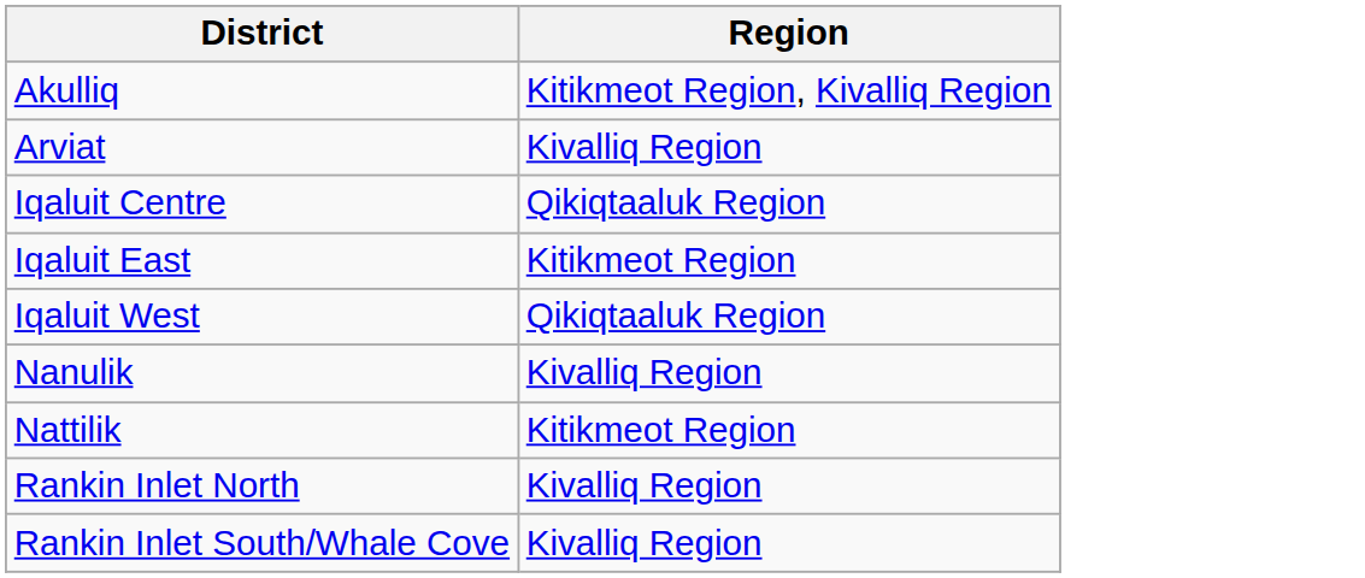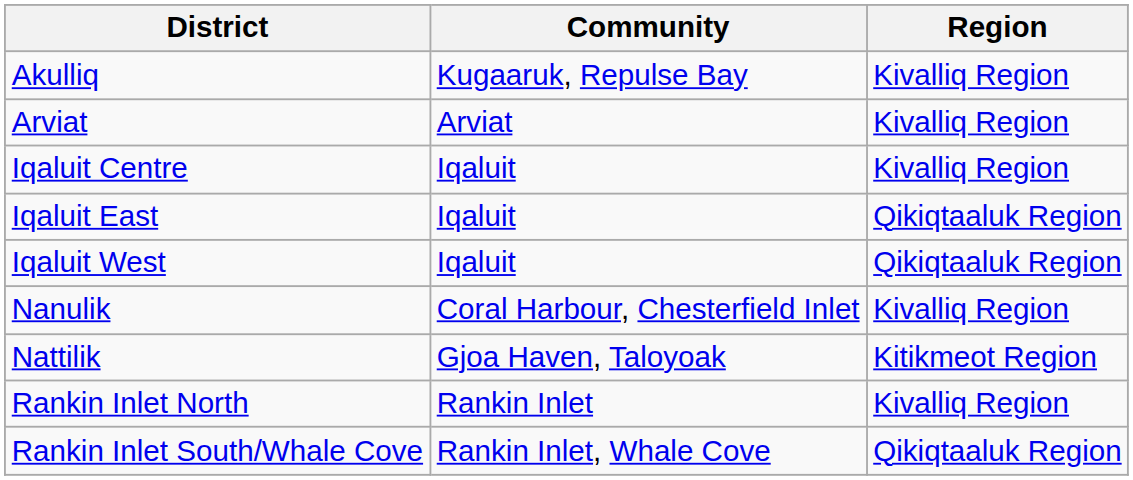+ column: Community | Kugaaruk, Repulse Bay | Arviat | Iqaluit | Iqaluit | Iqaluit | Coral Harbour, Chesterfield Inlet | Gjoa Haven, Taloyoak | Rankin Inlet | Rankin Inlet, Whale Cove
Akulliq | Region: Kitikmeot Region, Kivalliq Region -> Kivalliq Region
Iqaluit Centre | Region: Qikiqtaaluk Region -> Kivalliq Region
Iqaluit East | Region: Kitikmeot Region -> Qikiqtaaluk Region
Rankin Inlet South/Whale Cove | Region: Kivalliq Region -> Qikiqtaaluk Region
